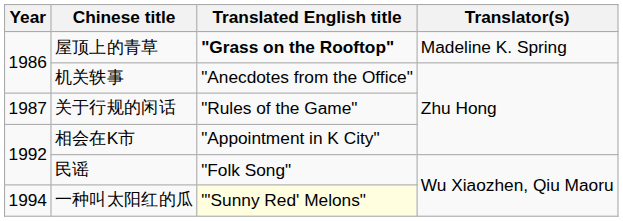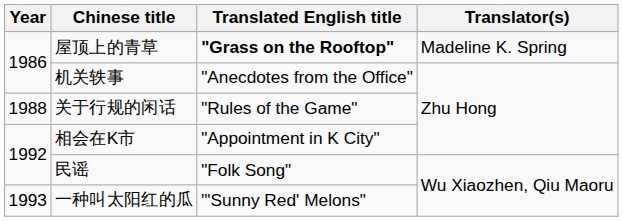关于行规的闲话 | Year: 1987 -> 1988
一种叫太阳红的瓜 | Year: 1994 -> 1993
一种叫太阳红的瓜 | Translated English title: lightyellow background -> no background
